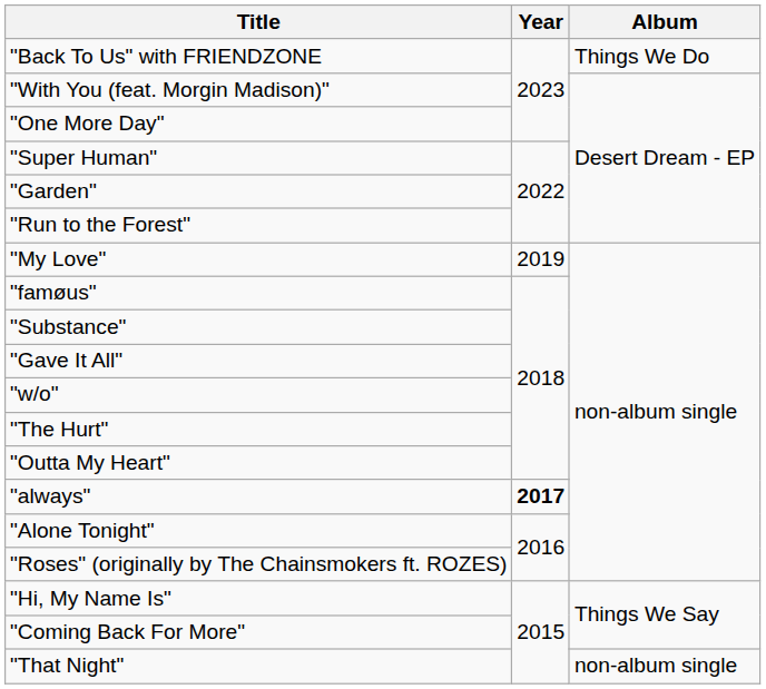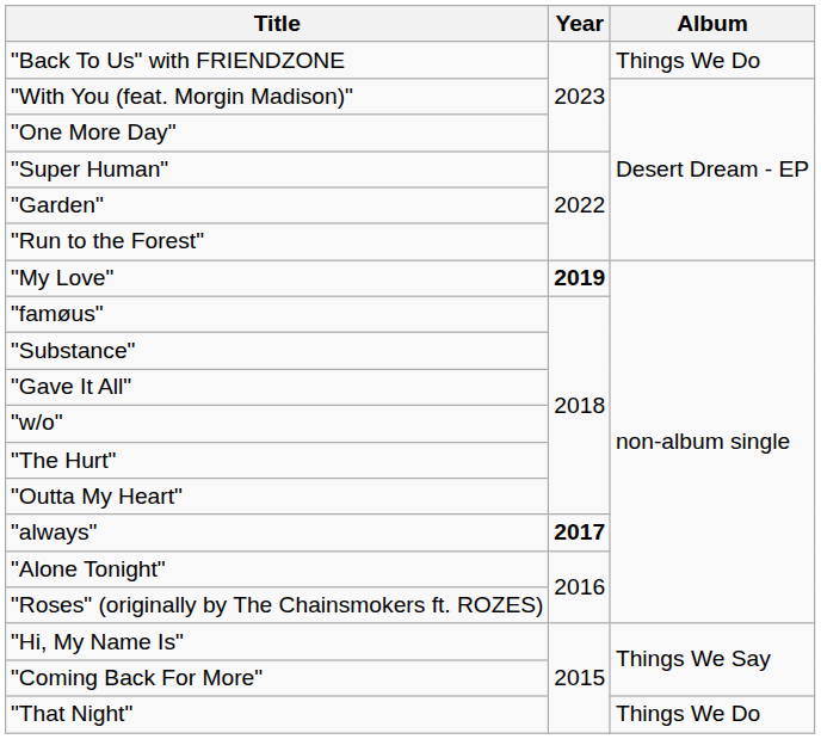"My Love" | Year: normal -> bold
"That Night" | Album: non-album single -> Things We Do
